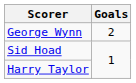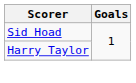- row: George Wynn | 2
